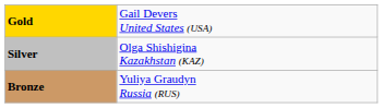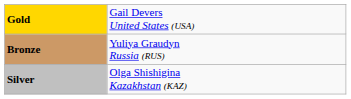rows swapped: Silver <-> Bronze
